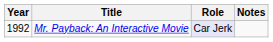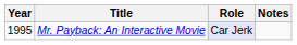Mr. Payback: An Interactive Movie | Year: 1992 -> 1995
